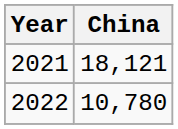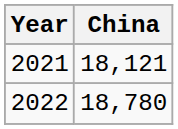2022 | China: 10,780 -> 18,780
